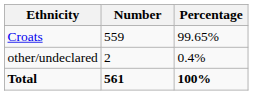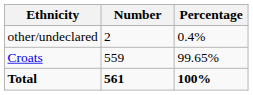rows swapped: Croats <-> other/undeclared
